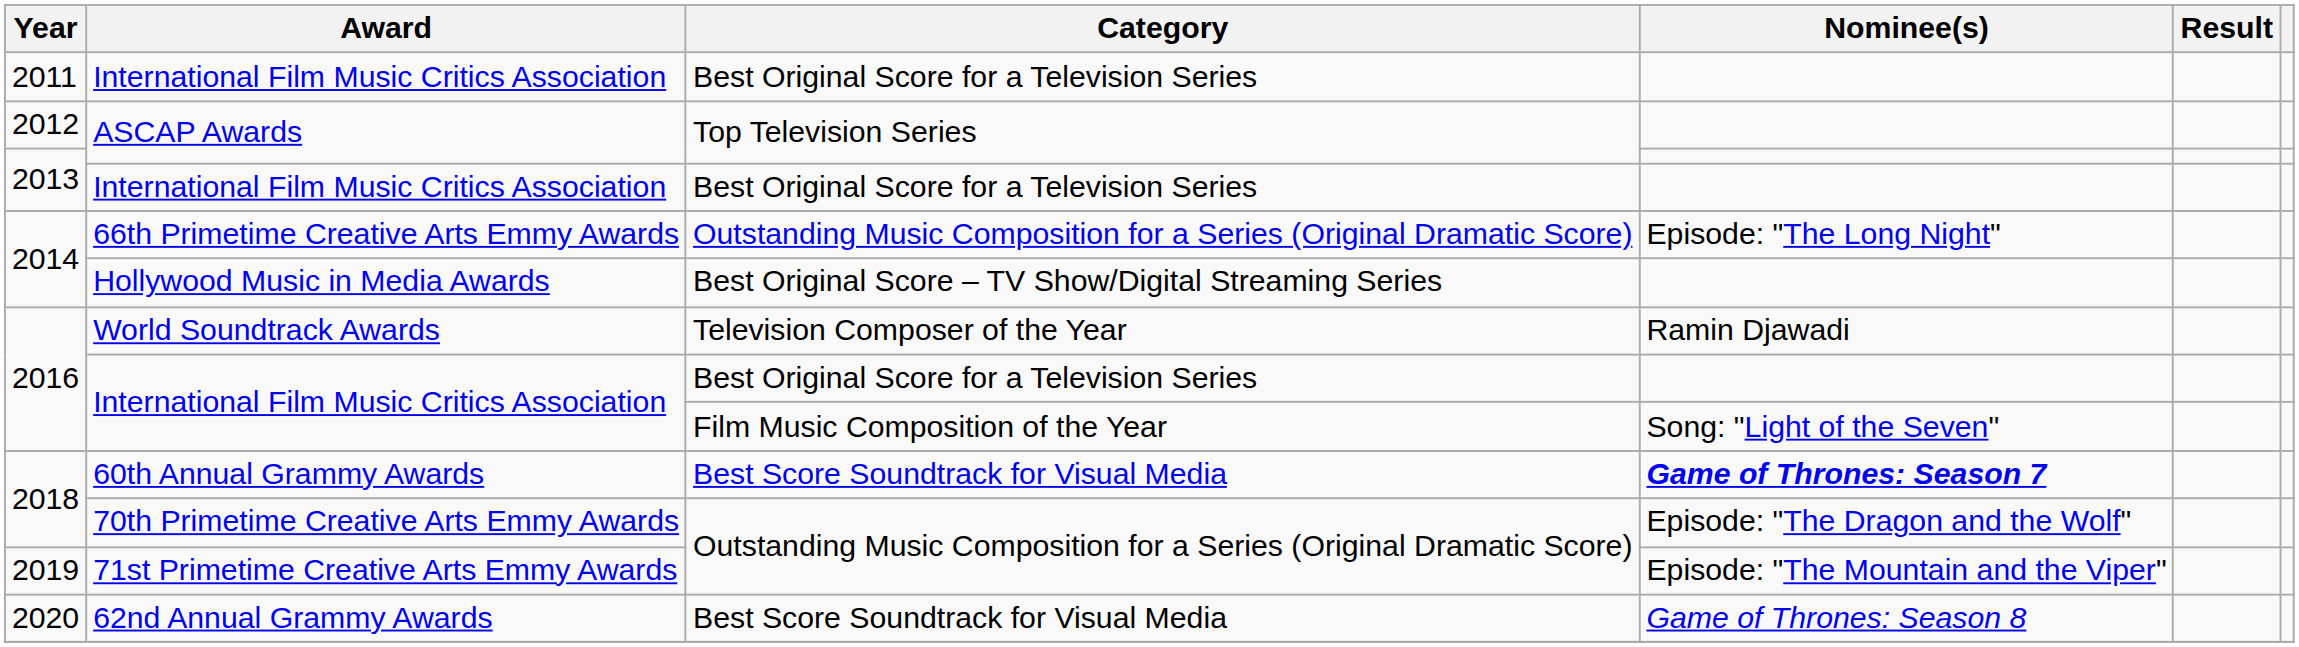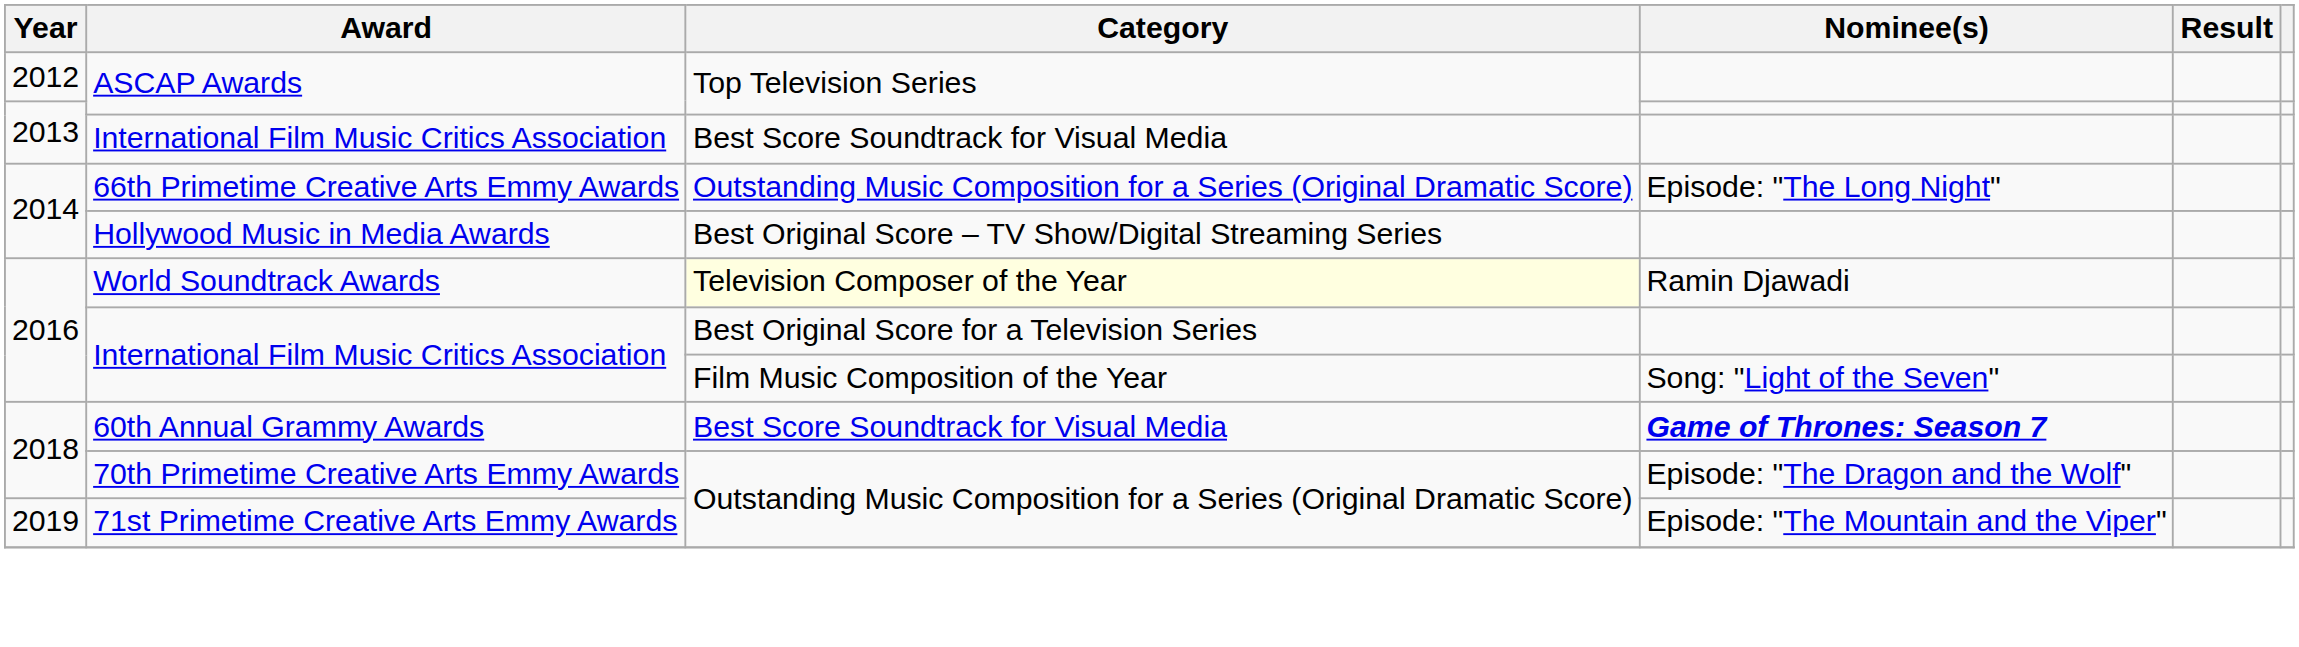- row: 2011 | International Film Music Critics Association | Best Original Score for a Television Series
2013 / International Film Music Critics Association | Category: Best Original Score for a Television Series -> Best Score Soundtrack for Visual Media
World Soundtrack Awards | Category: no background -> lightyellow background
- row: 2020 | 62nd Annual Grammy Awards | Best Score Soundtrack for Visual Media | Game of Thrones: Season 8
